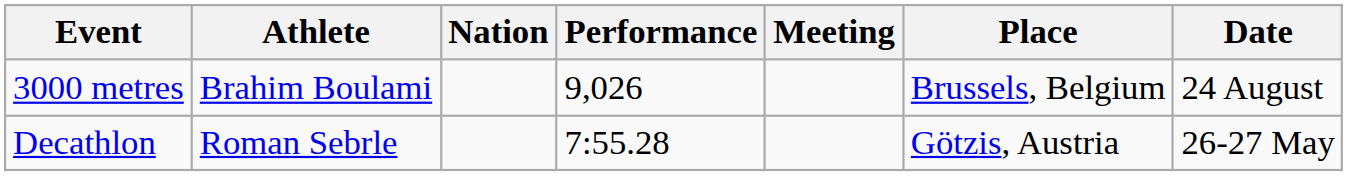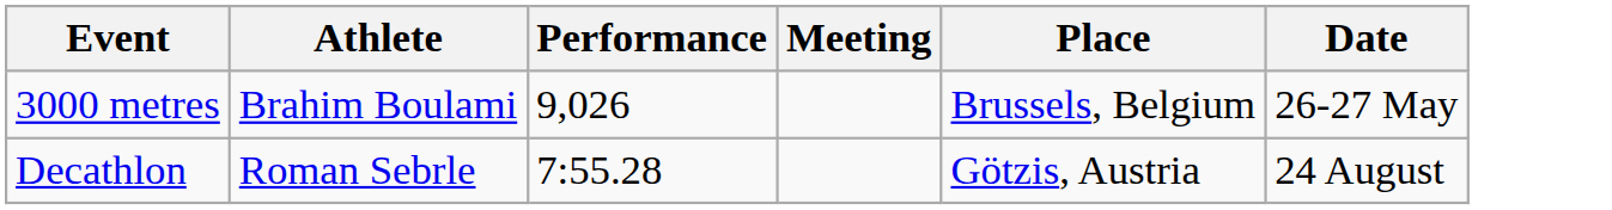- column: Nation
3000 metres | Date: 24 August -> 26-27 May
Decathlon | Date: 26-27 May -> 24 August
